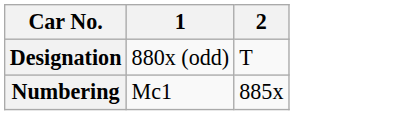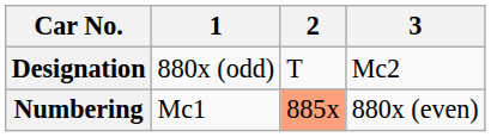+ column: 3 | Mc2 | 880x (even)
Numbering | 2: no background -> lightsalmon background
